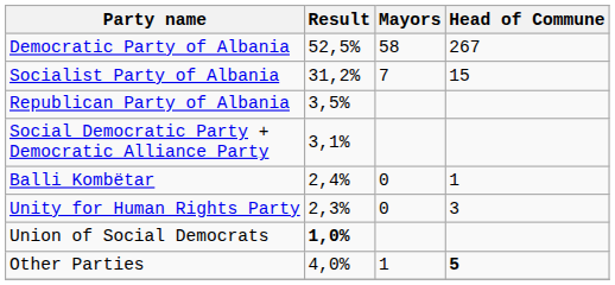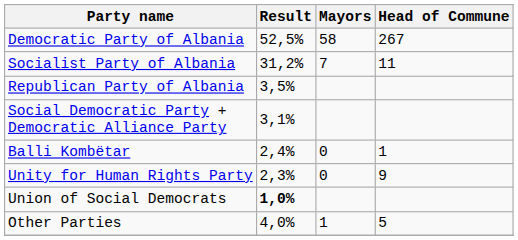Socialist Party of Albania | Head of Commune: 15 -> 11
Unity for Human Rights Party | Head of Commune: 3 -> 9
Other Parties | Head of Commune: bold -> normal
